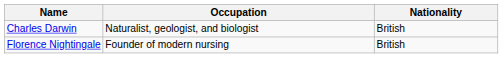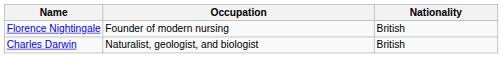rows swapped: Charles Darwin <-> Florence Nightingale
